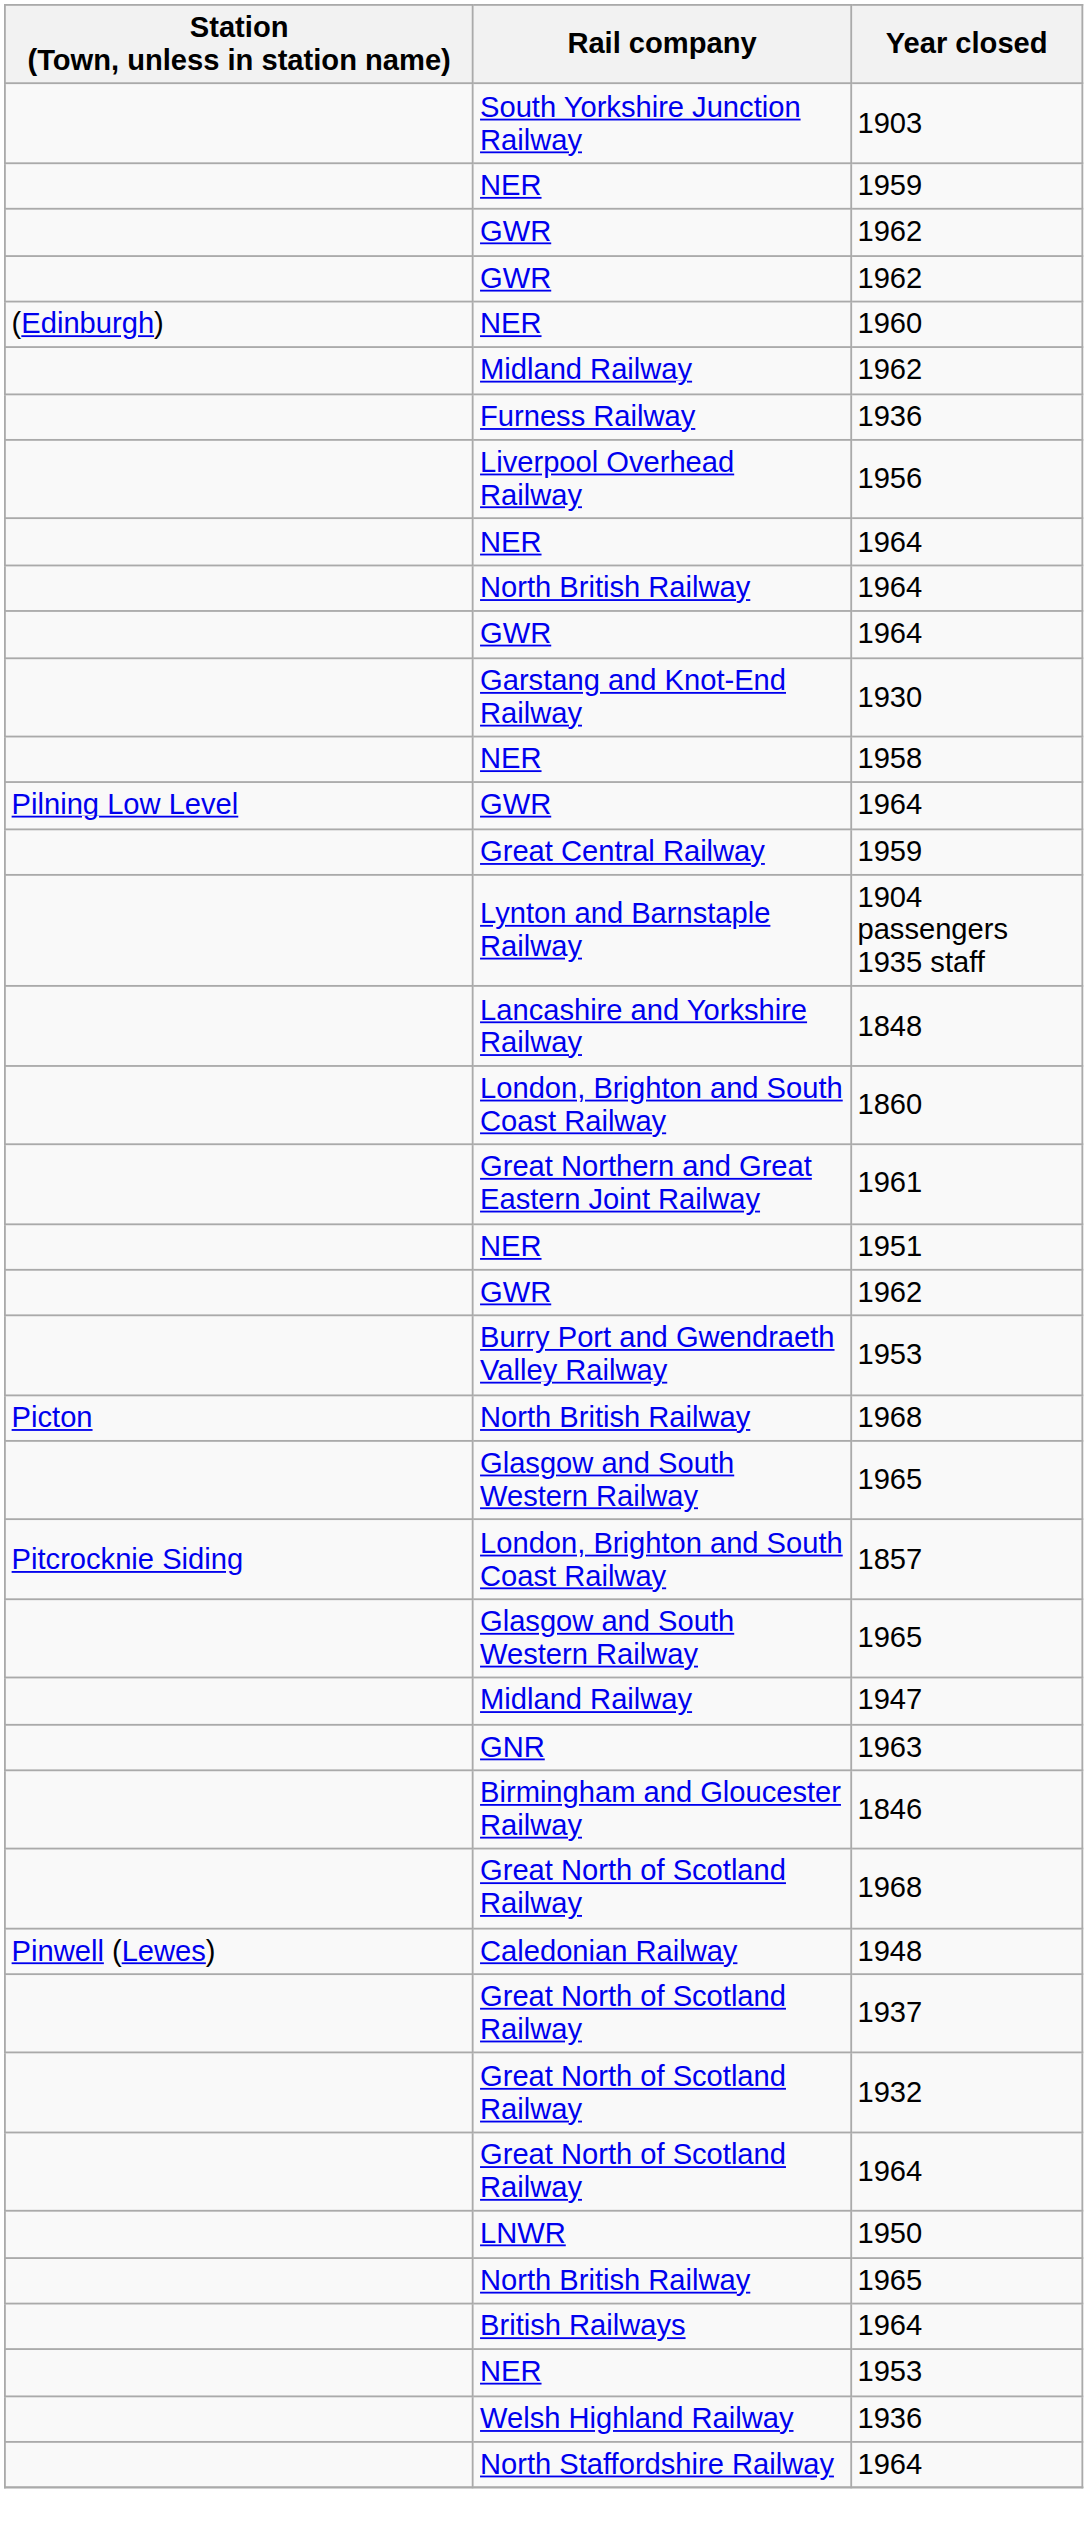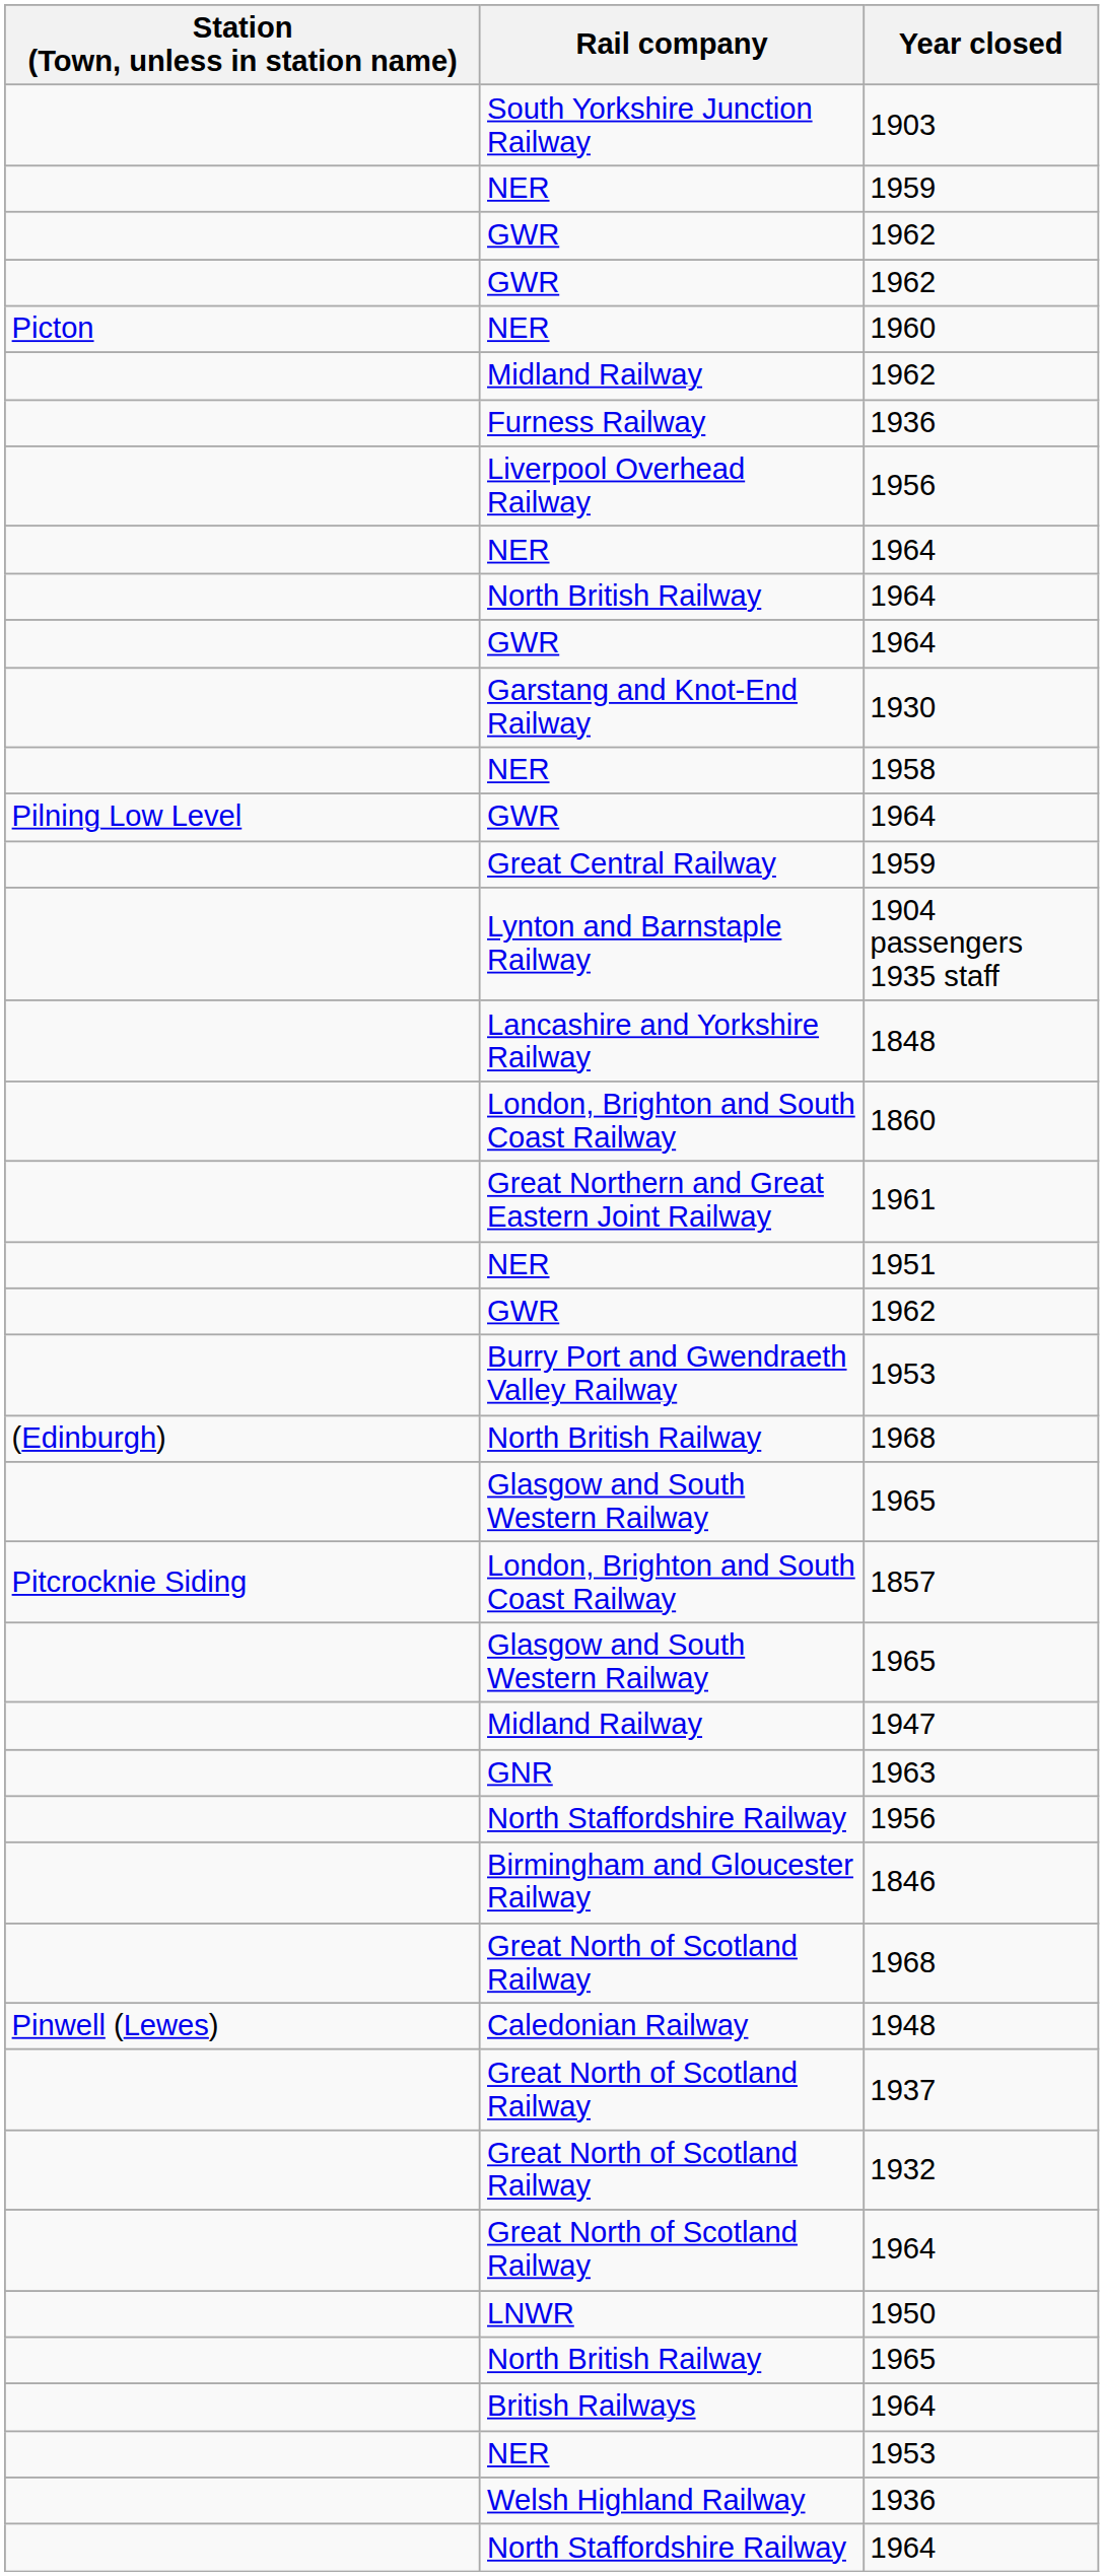1960 | Station (Town, unless in station name): (Edinburgh) -> Picton
North British Railway / 1968 | Station (Town, unless in station name): Picton -> (Edinburgh)
+ row: North Staffordshire Railway | 1956
